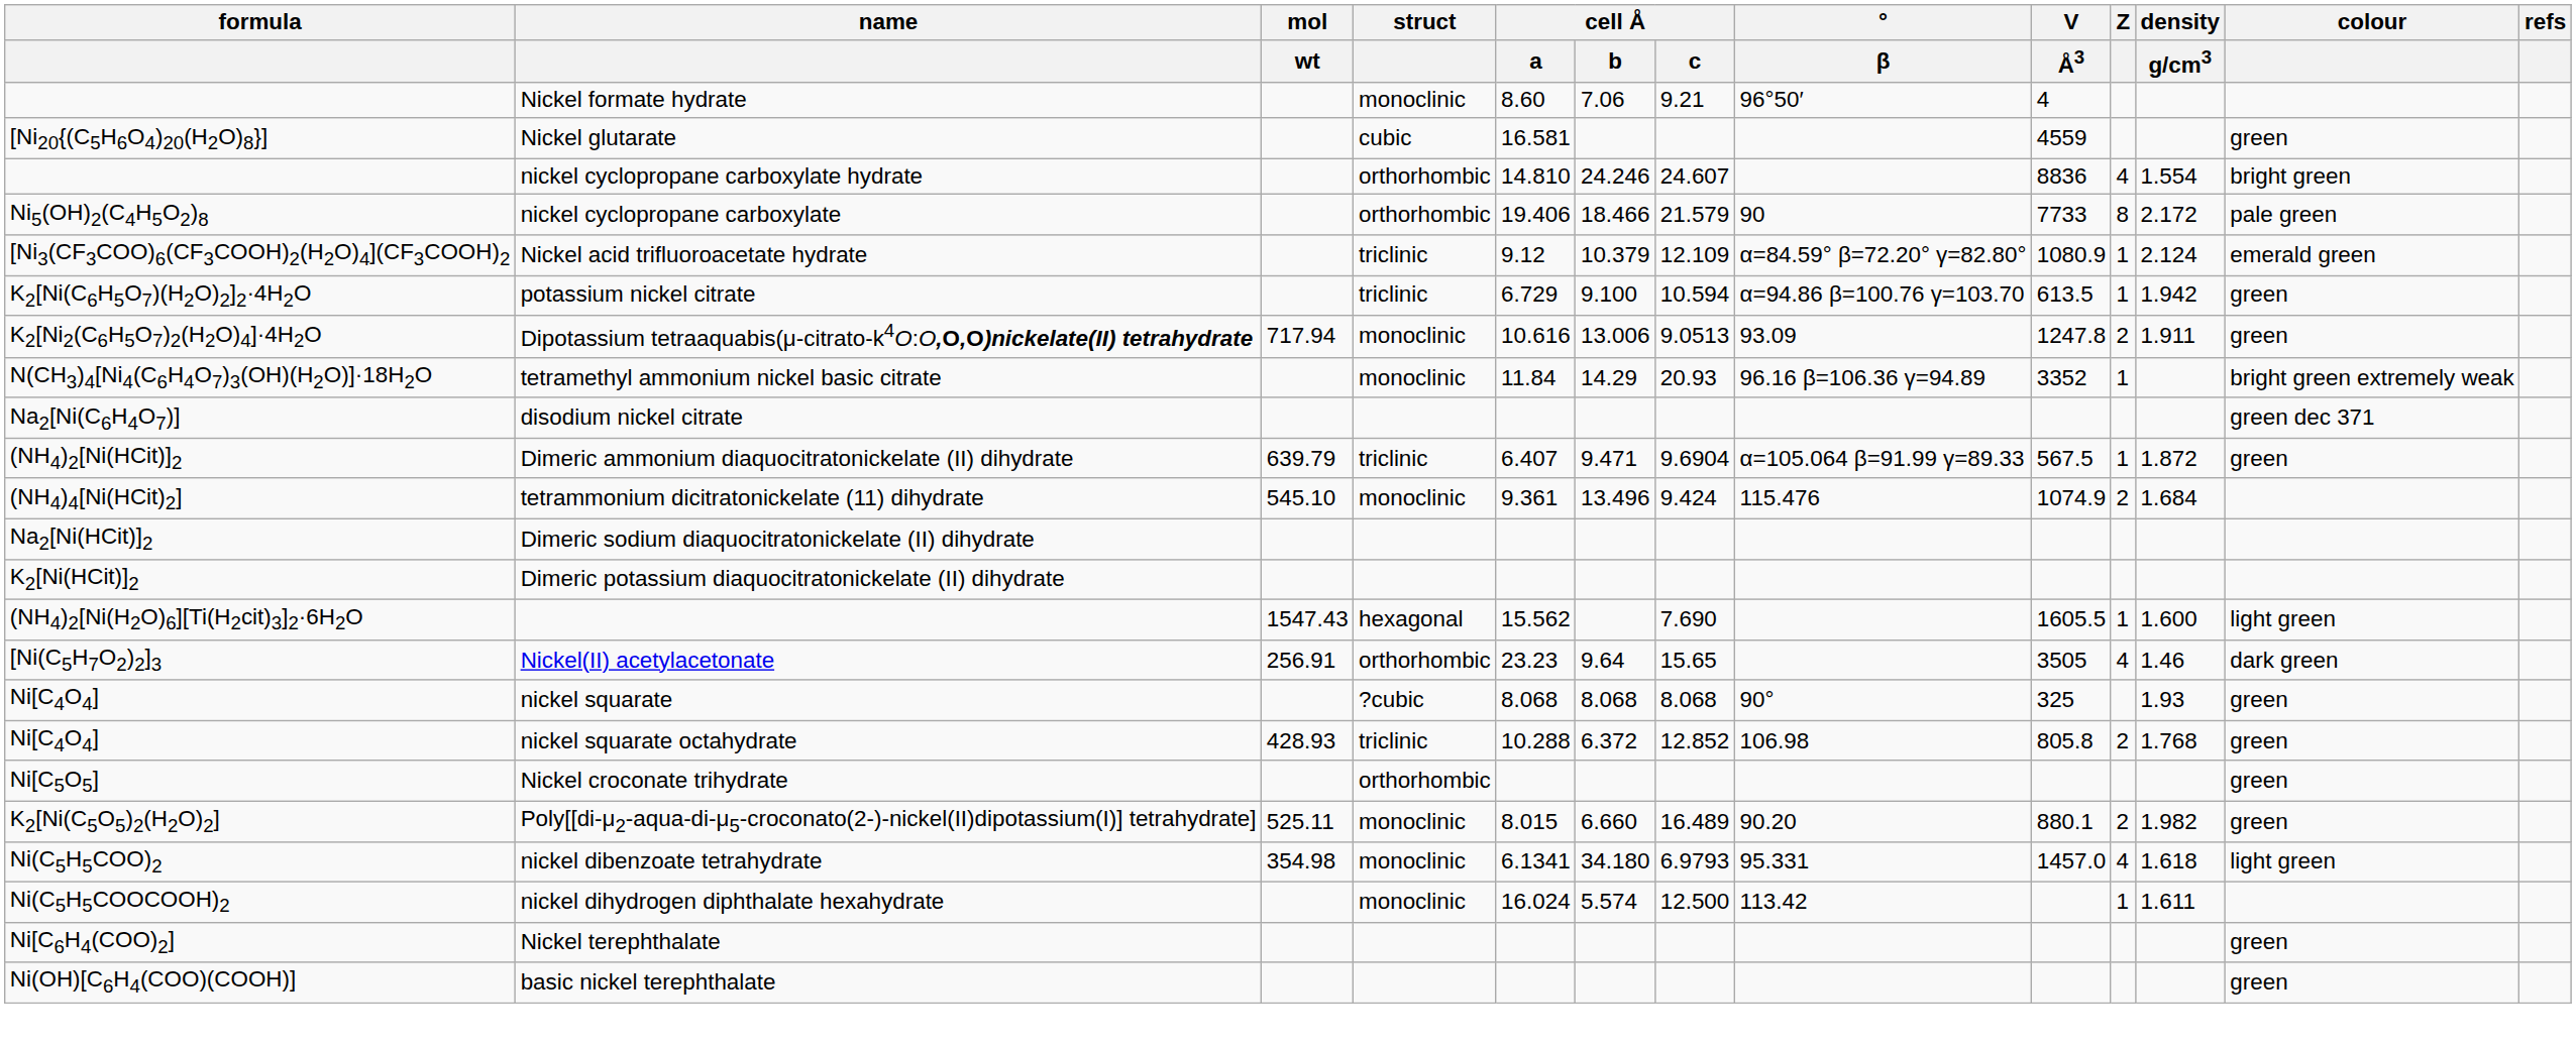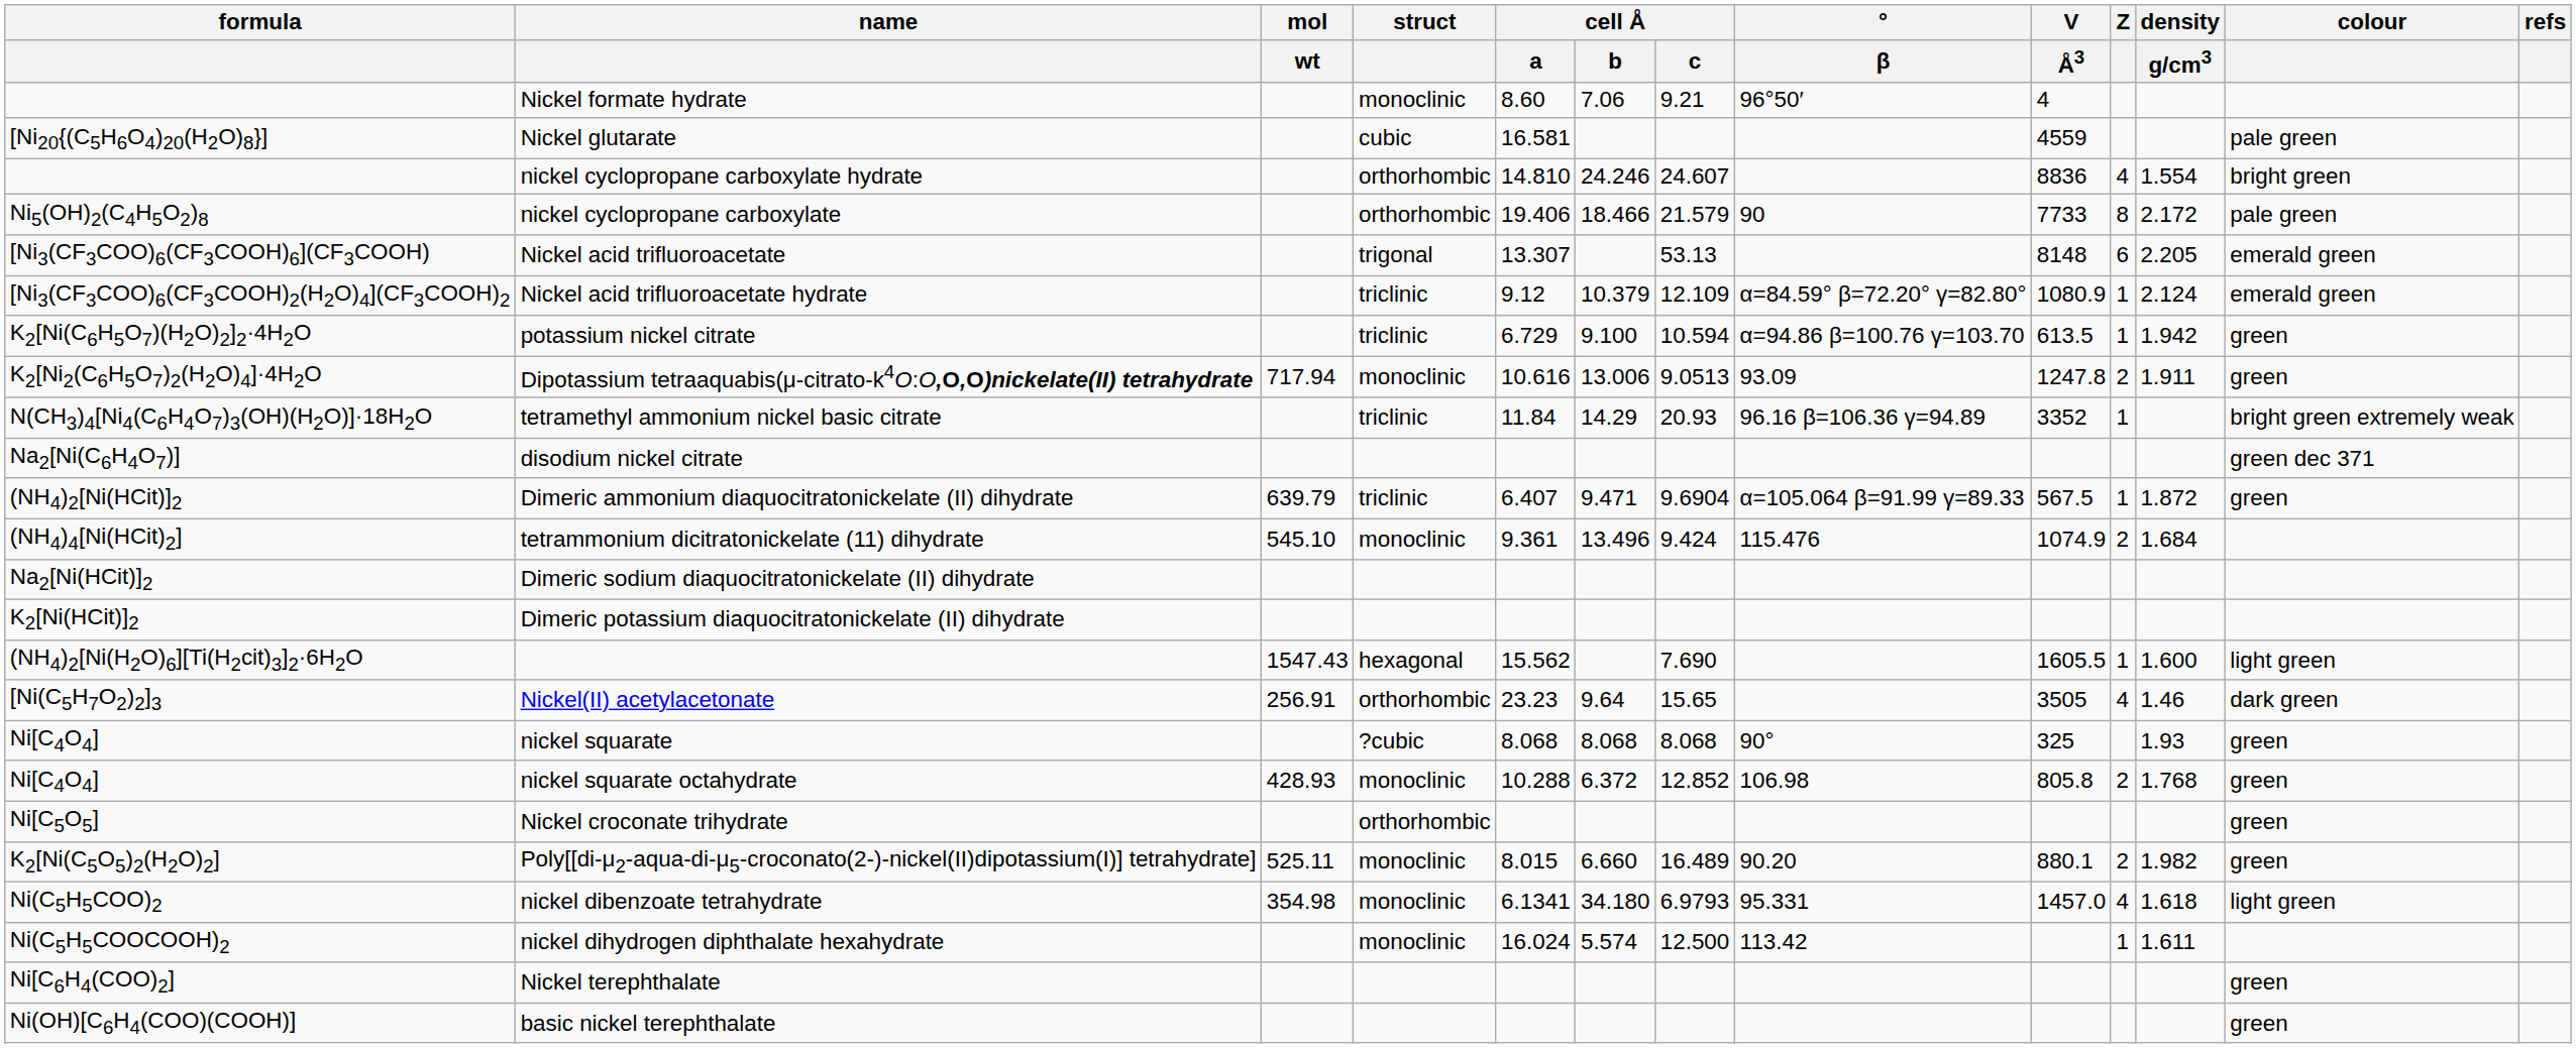Nickel glutarate | colour: green -> pale green
+ row: [Ni3(CF3COO)6(CF3COOH)6](CF3COOH) | Nickel acid trifluoroacetate | trigonal | 13.307 | 53.13 | 8148 | 6 | 2.205 | emerald green
tetramethyl ammonium nickel basic citrate | struct: monoclinic -> triclinic
nickel squarate octahydrate | struct: triclinic -> monoclinic
